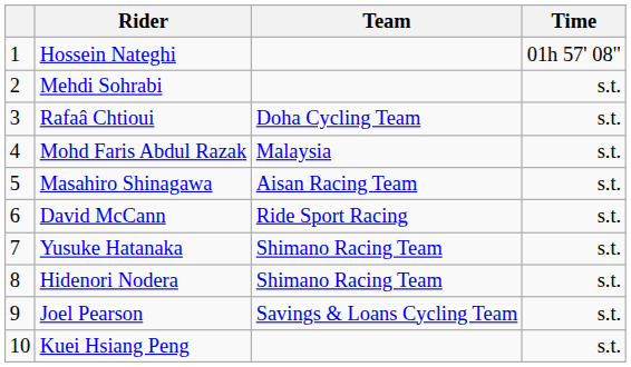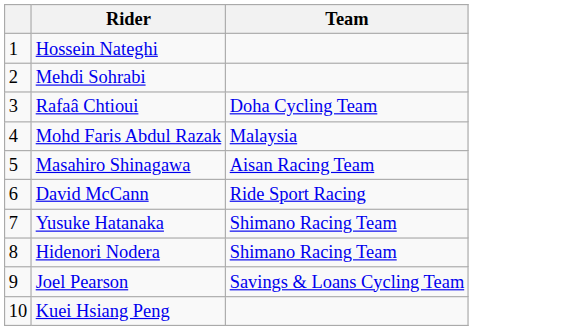- column: Time | 01h 57' 08" | s.t. | s.t. | s.t. | s.t. | s.t. | s.t. | s.t. | s.t. | s.t.
